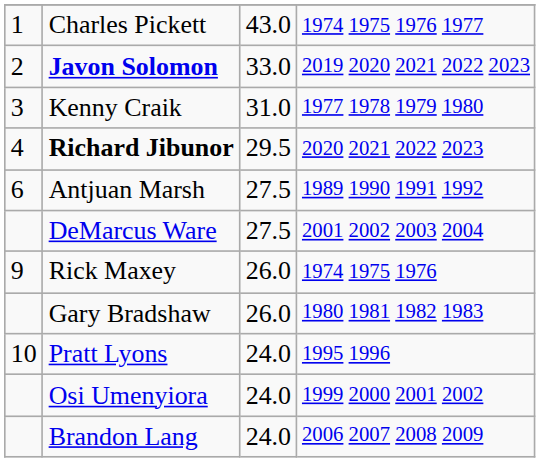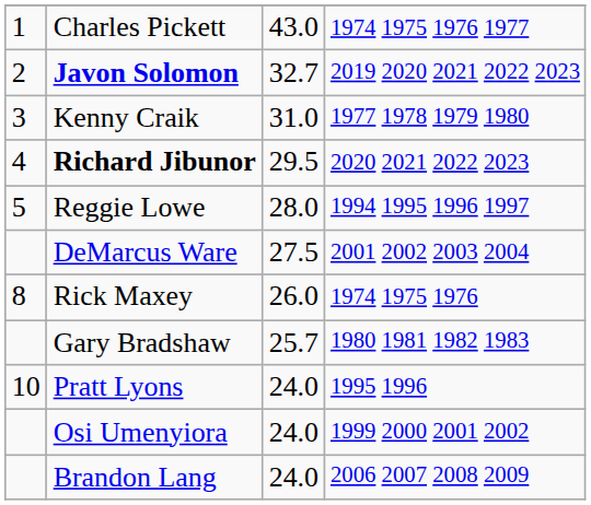Javon Solomon | column 3: 33.0 -> 32.7
+ row: 5 | Reggie Lowe | 28.0 | 1994 1995 1996 1997
- row: 6 | Antjuan Marsh | 27.5 | 1989 1990 1991 1992
Rick Maxey | column 1: 9 -> 8
Gary Bradshaw | column 3: 26.0 -> 25.7
